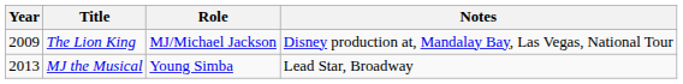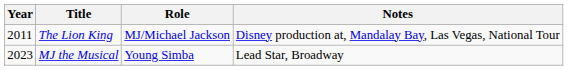The Lion King | Year: 2009 -> 2011
MJ the Musical | Year: 2013 -> 2023
